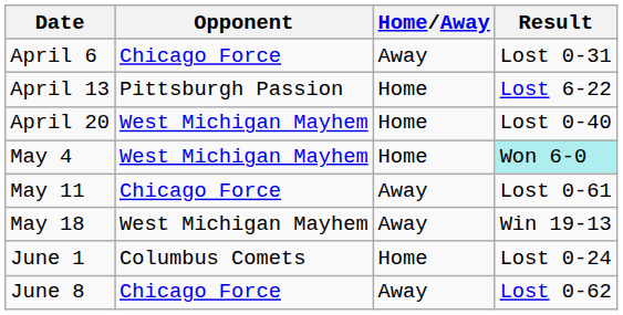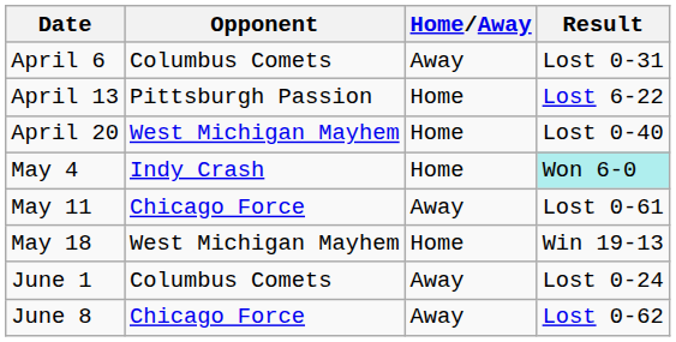April 6 | Opponent: Chicago Force -> Columbus Comets
May 4 | Opponent: West Michigan Mayhem -> Indy Crash
May 18 | Home/Away: Away -> Home
June 1 | Home/Away: Home -> Away
